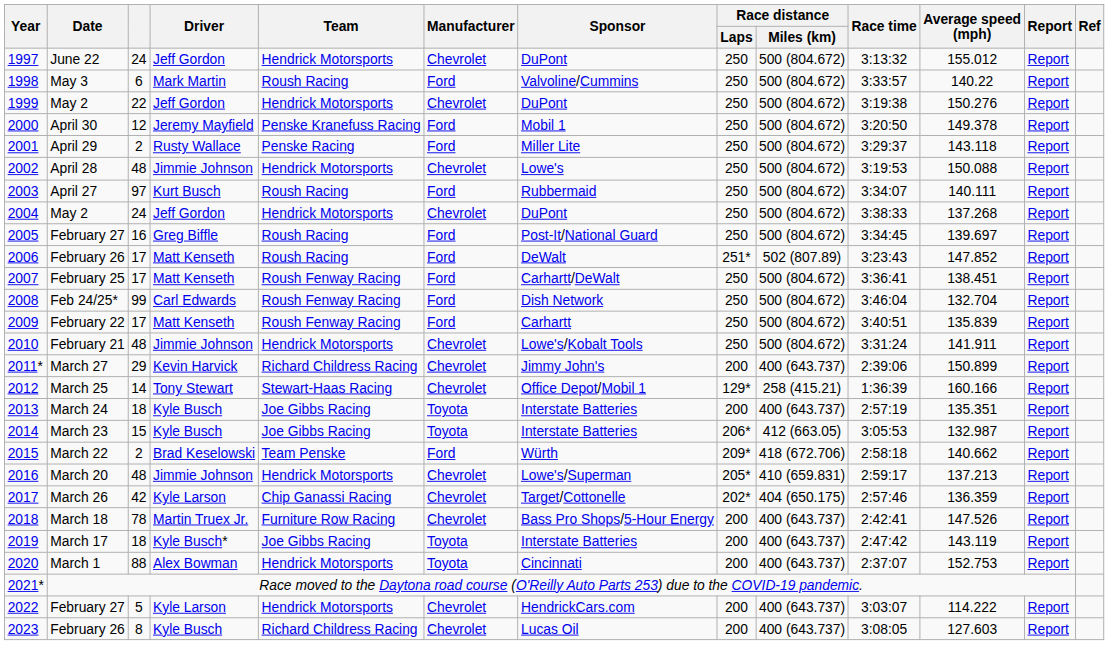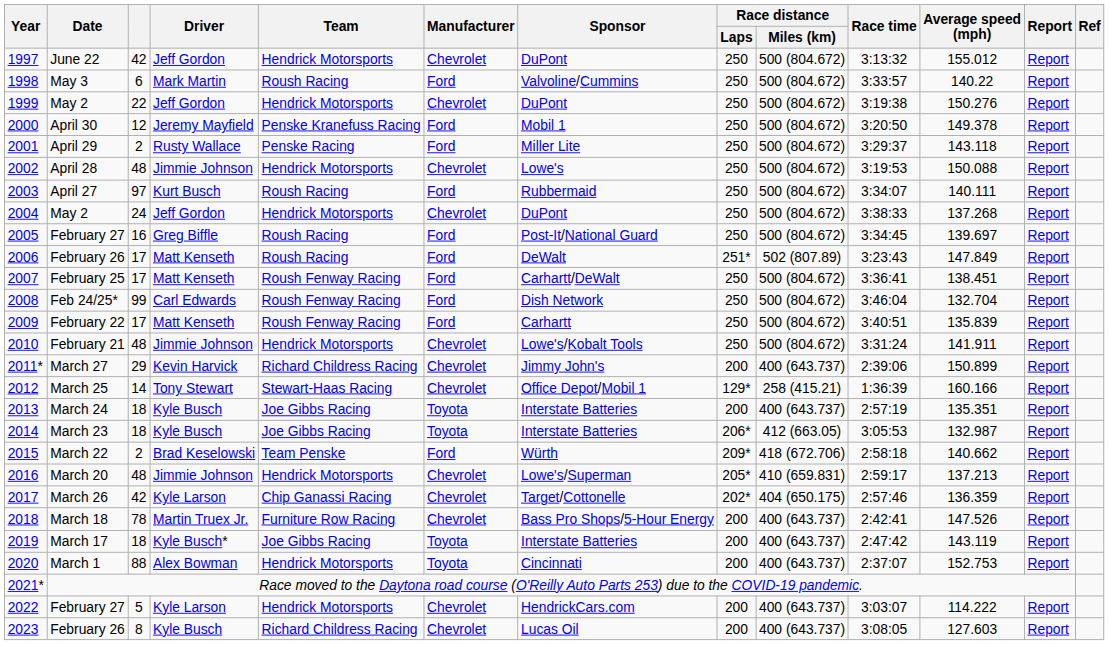1997 | column 3: 24 -> 42
2006 | Average speed (mph): 147.852 -> 147.849
2014 | column 3: 15 -> 18
